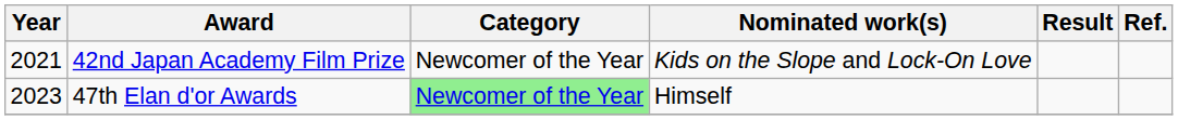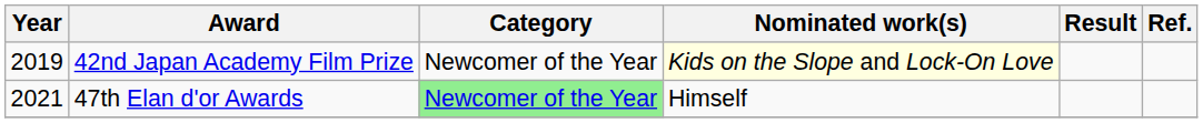42nd Japan Academy Film Prize | Year: 2021 -> 2019
42nd Japan Academy Film Prize | Nominated work(s): no background -> lightyellow background
47th Elan d'or Awards | Year: 2023 -> 2021
